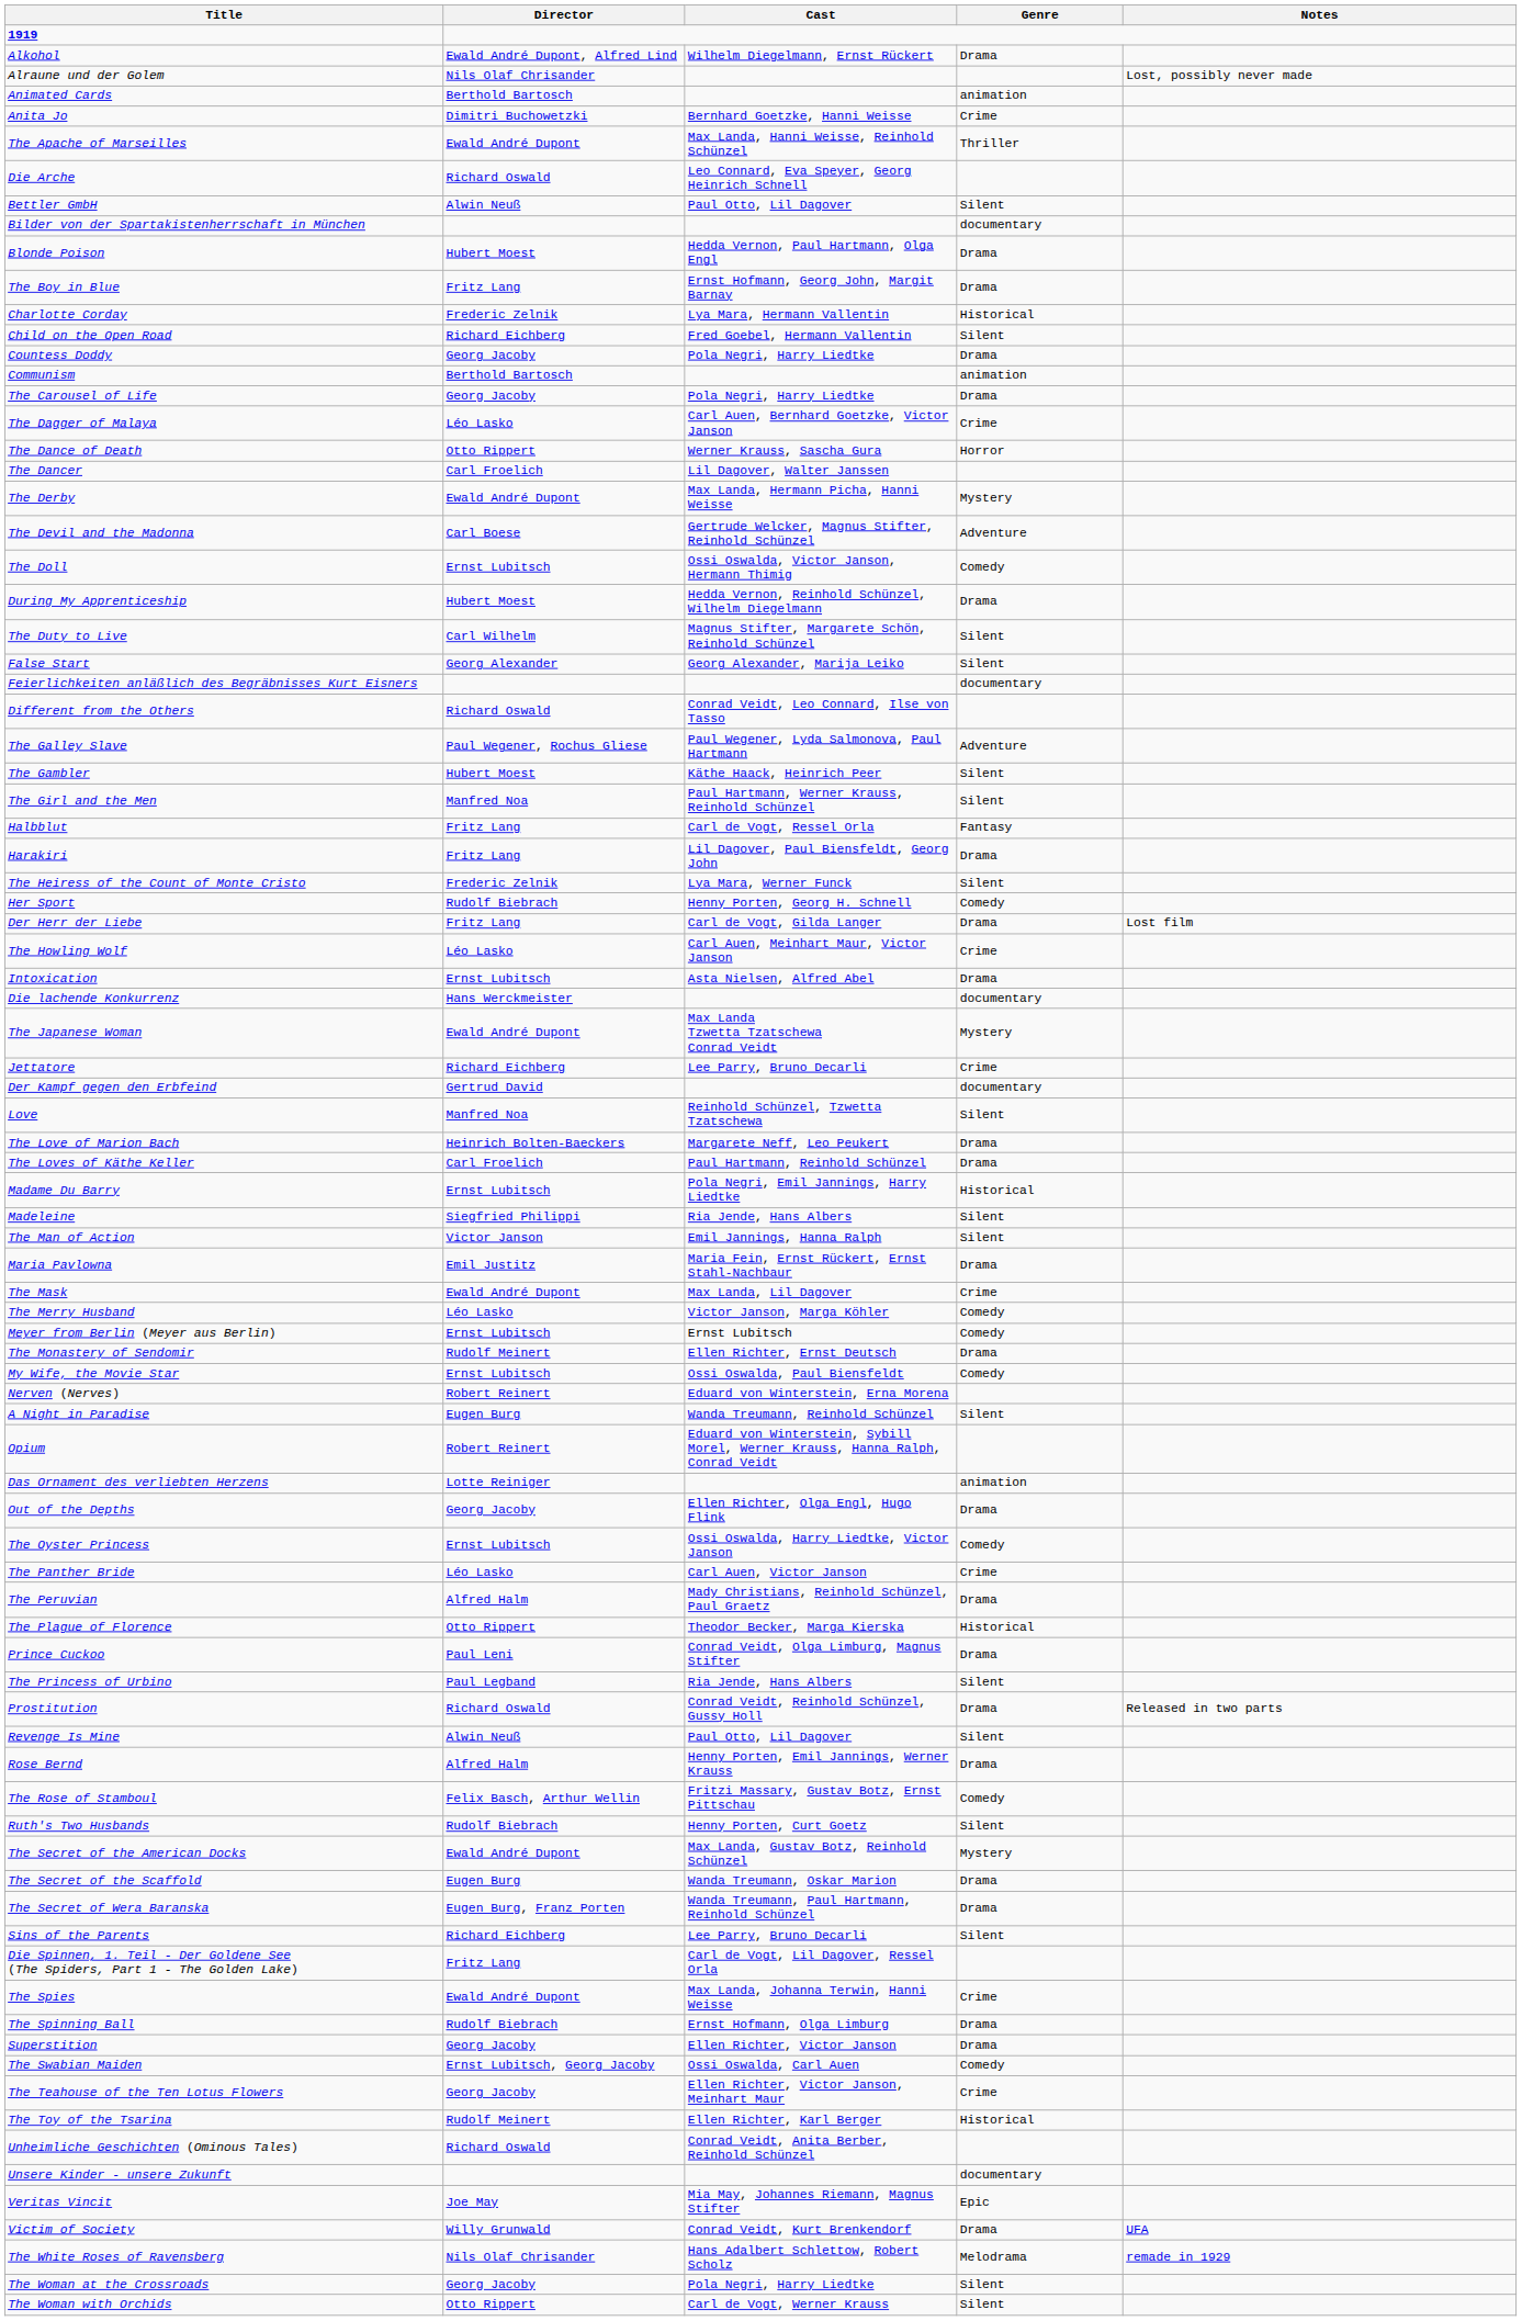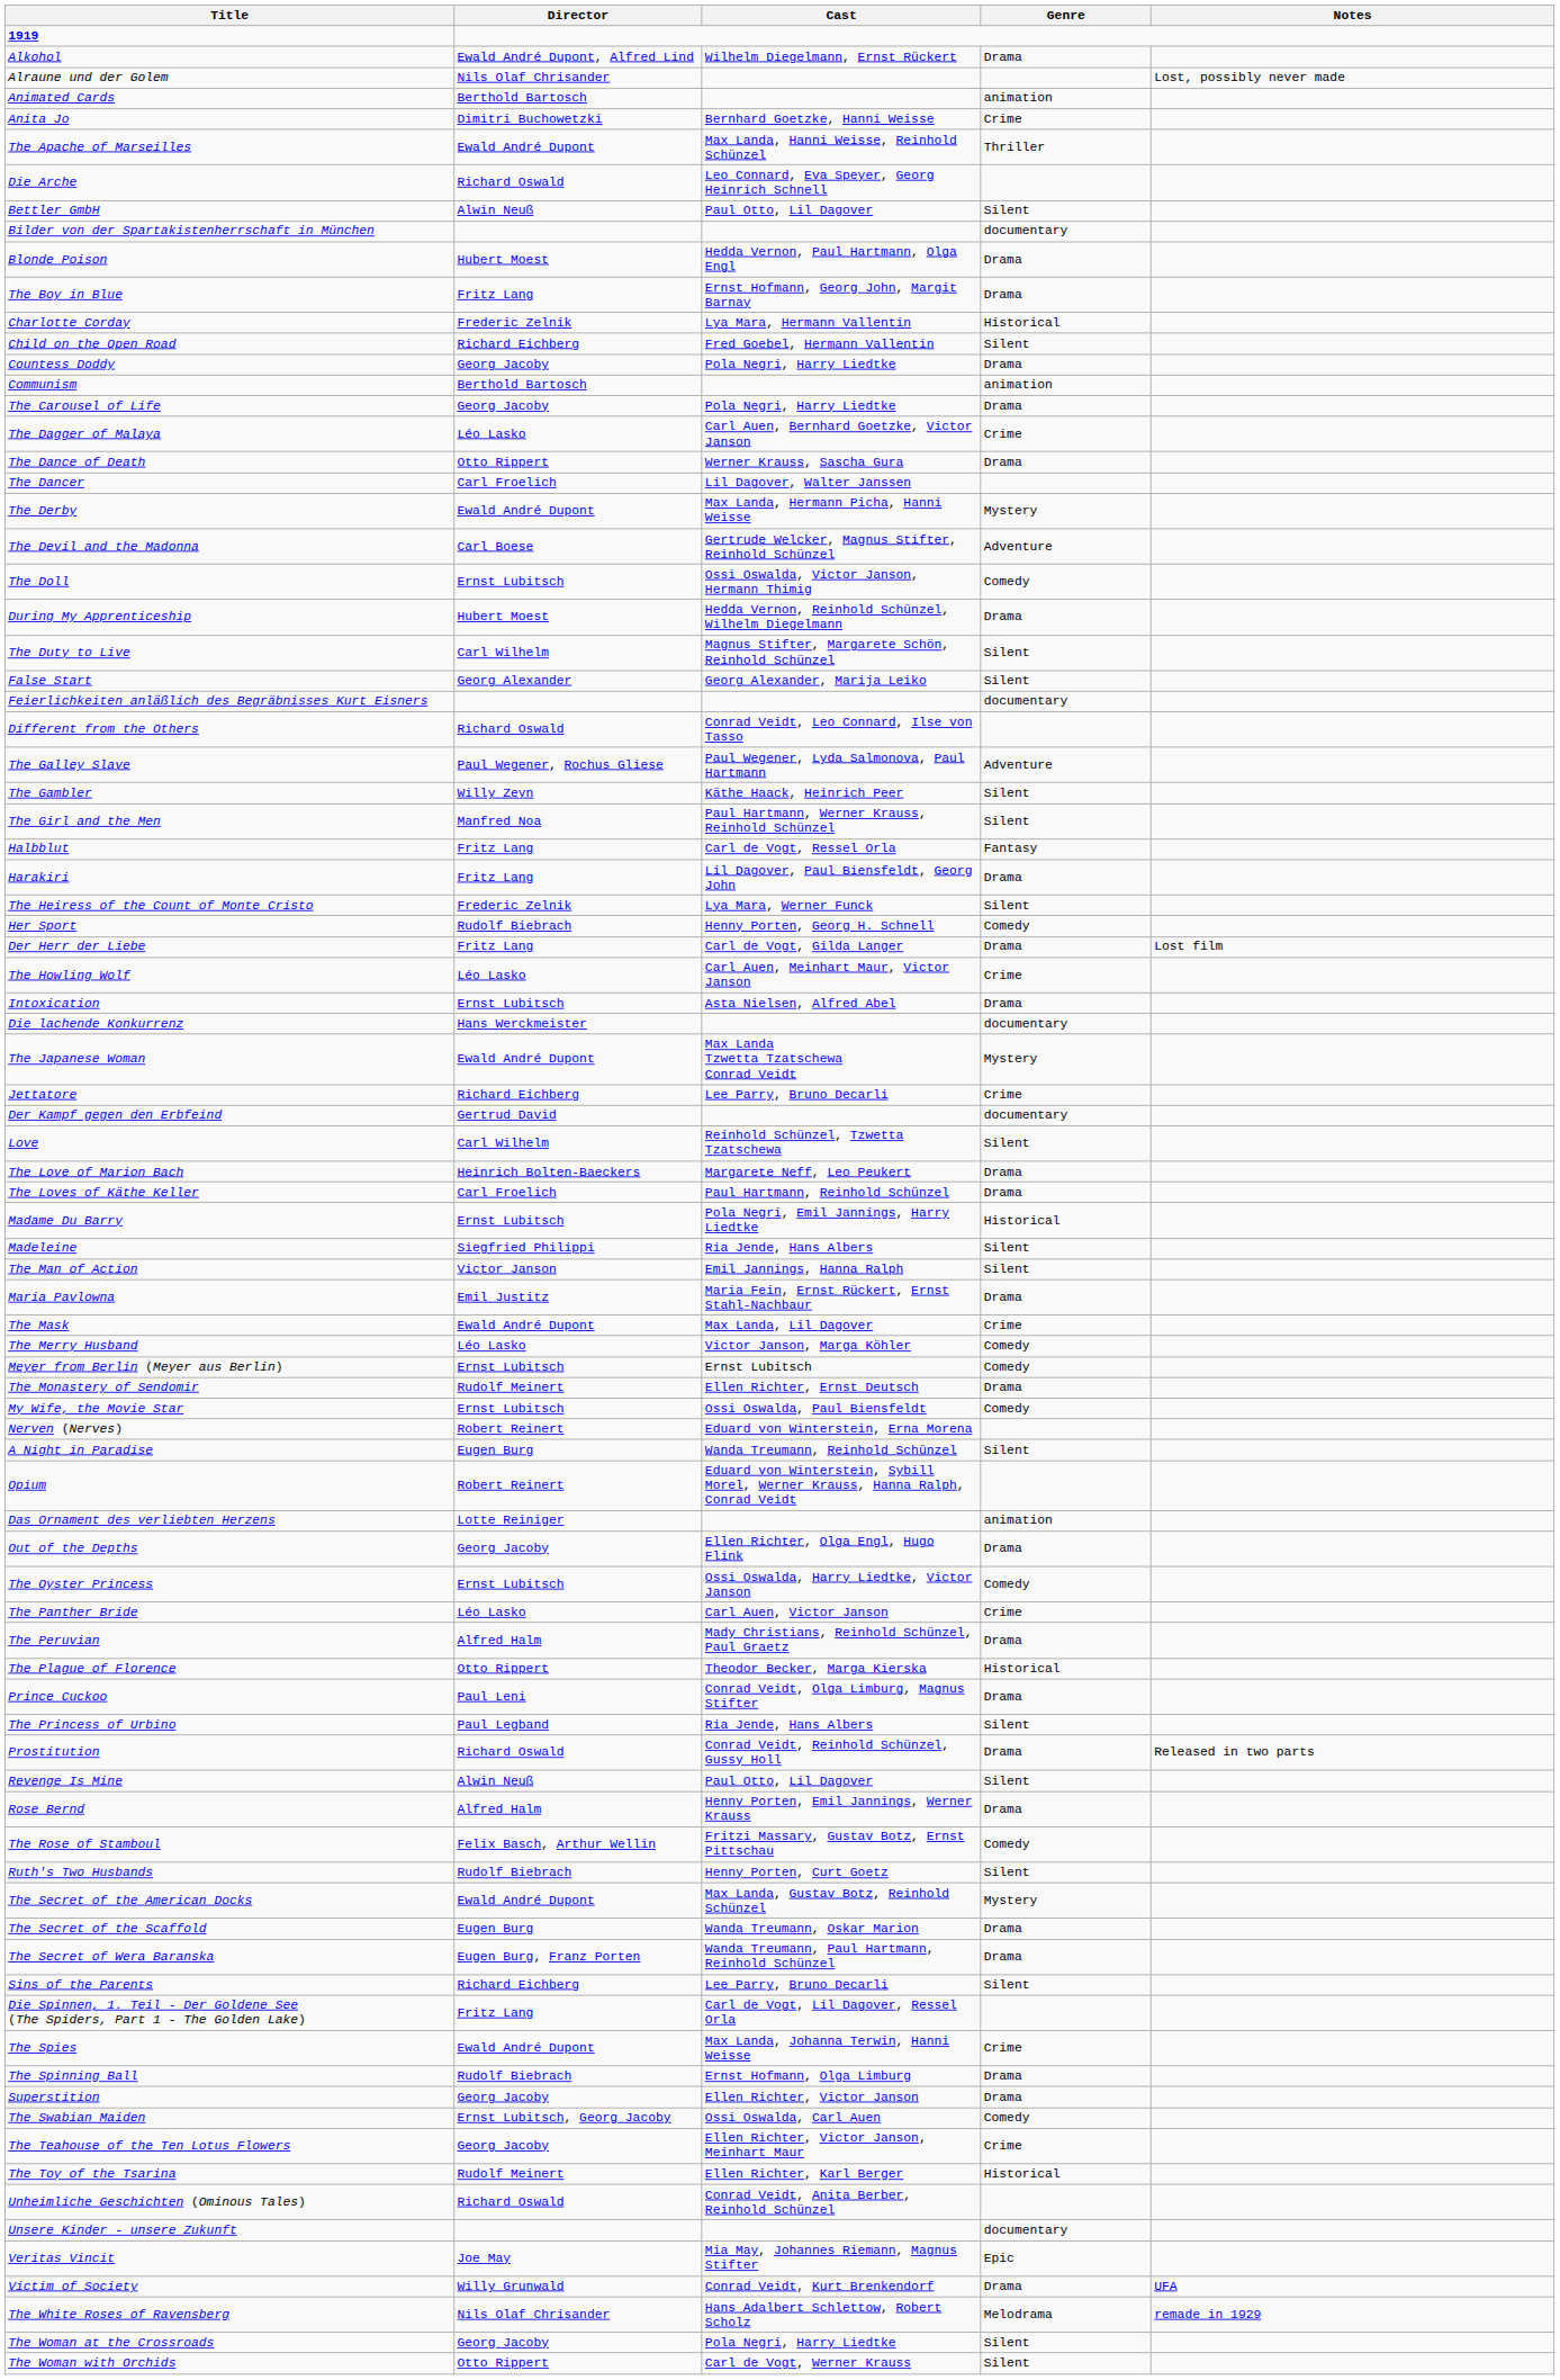The Dance of Death | Genre: Horror -> Drama
The Gambler | Director: Hubert Moest -> Willy Zeyn
Love | Director: Manfred Noa -> Carl Wilhelm
